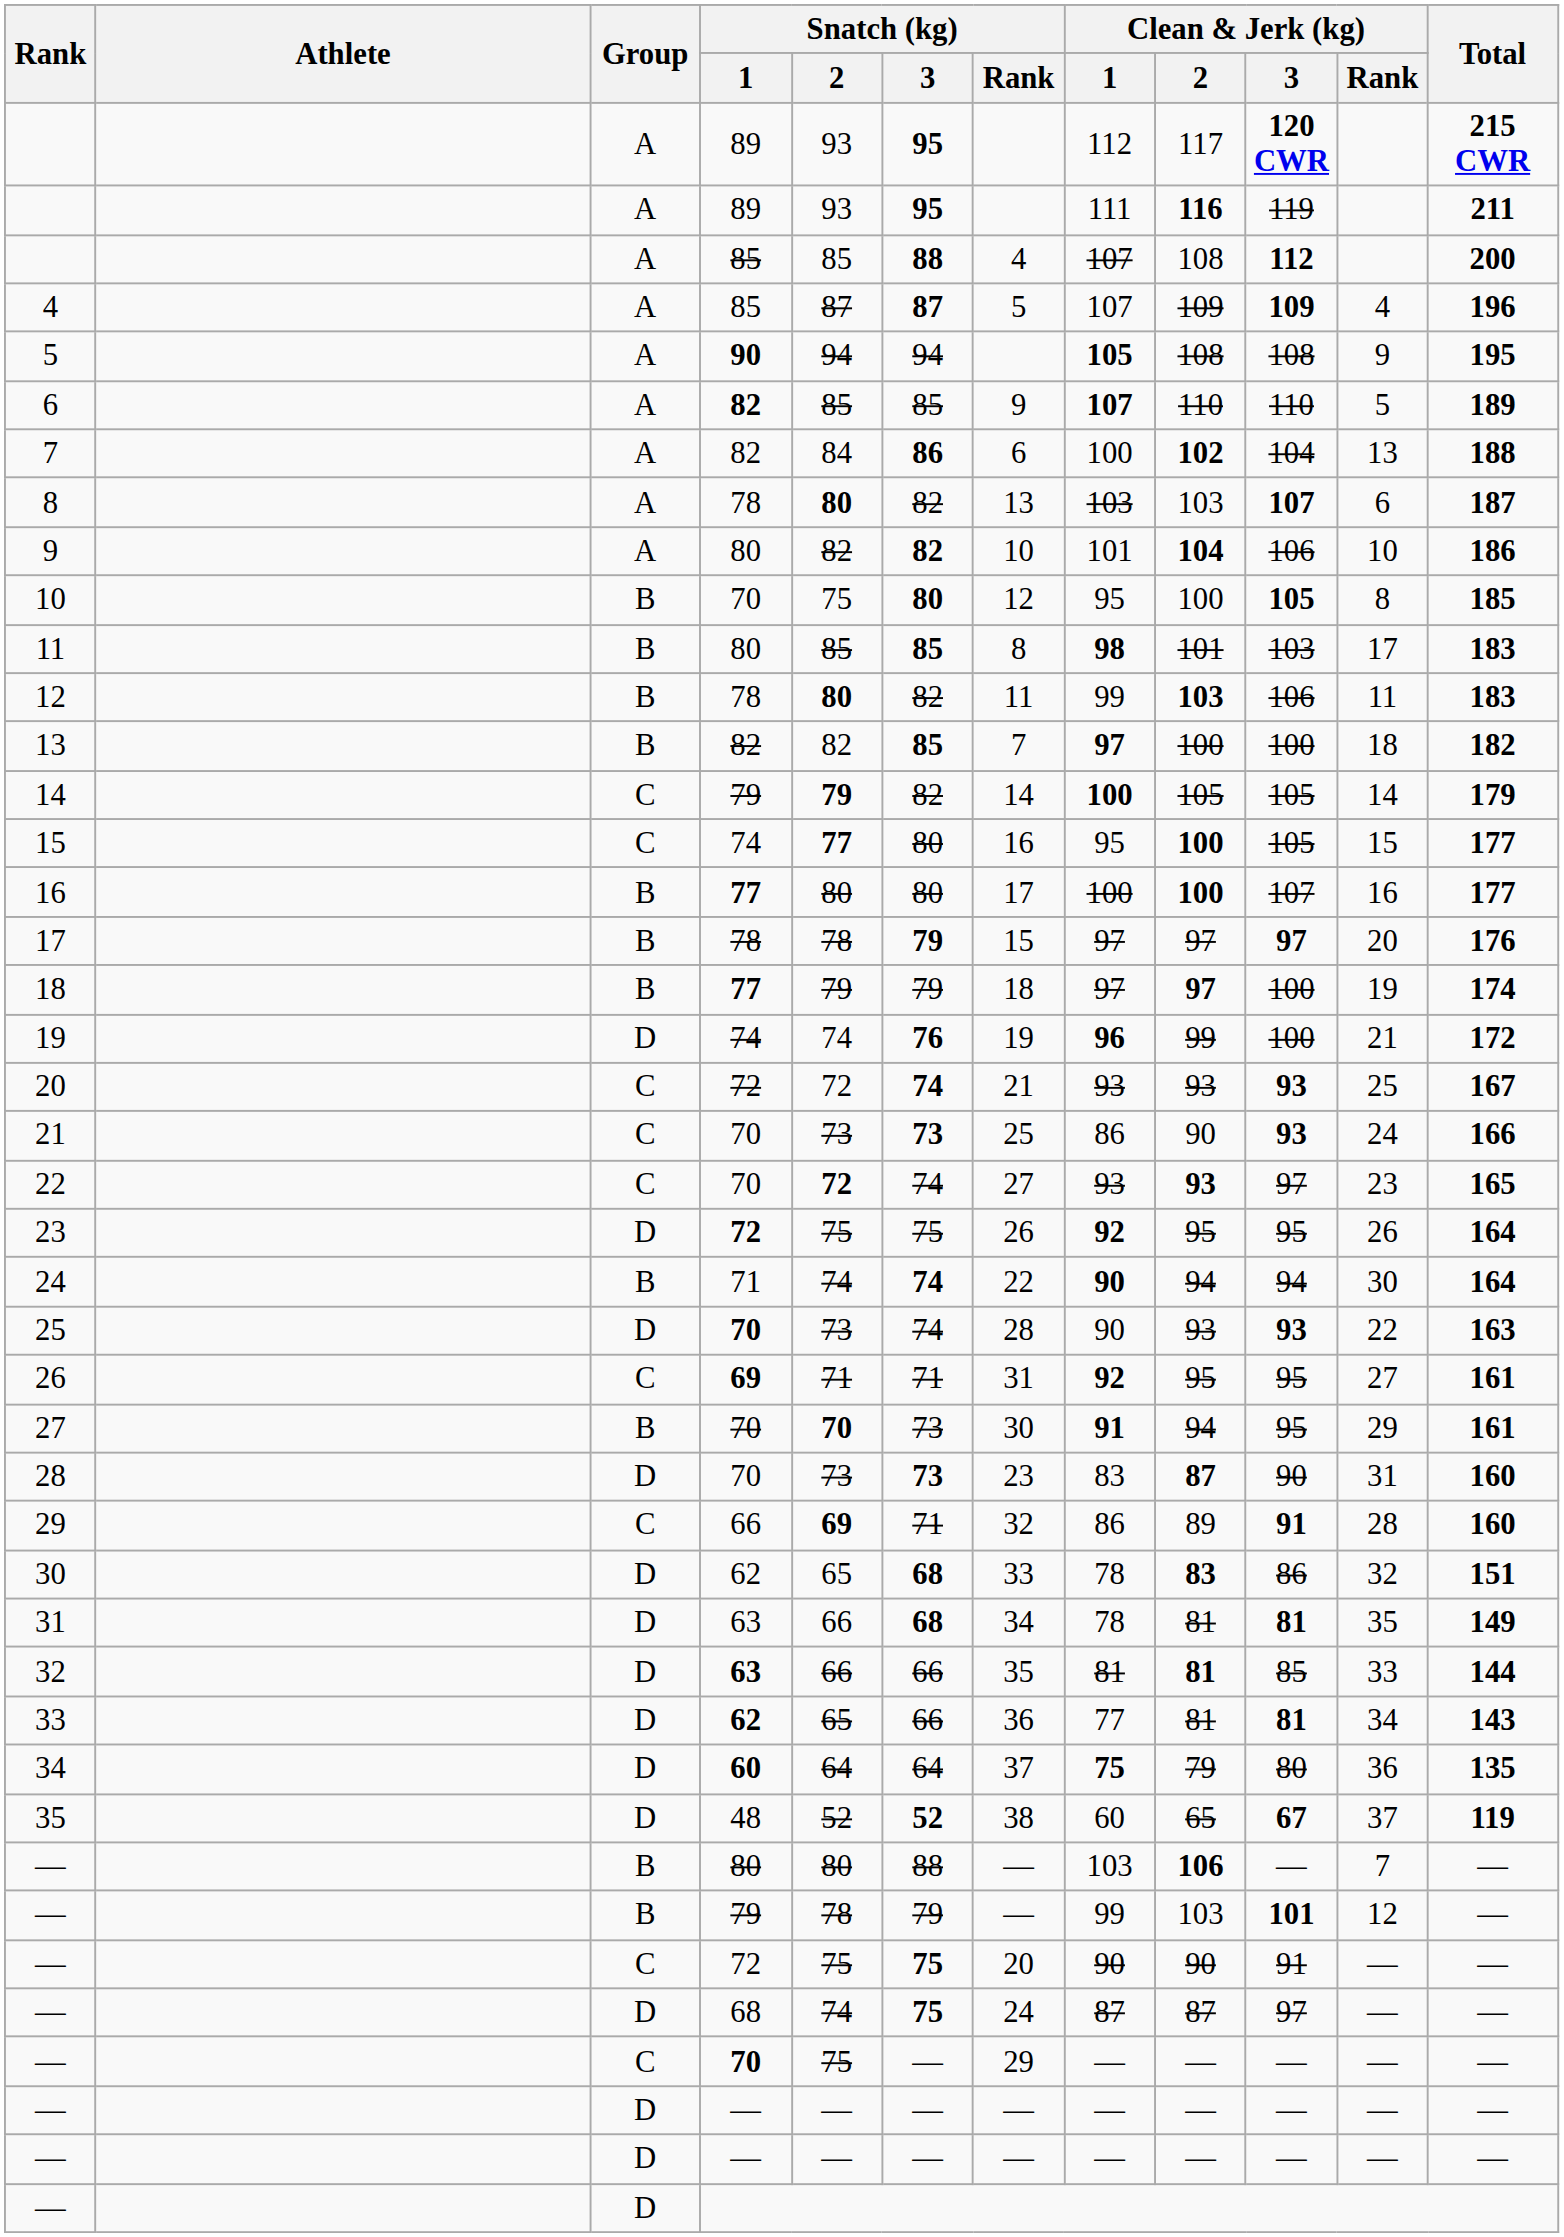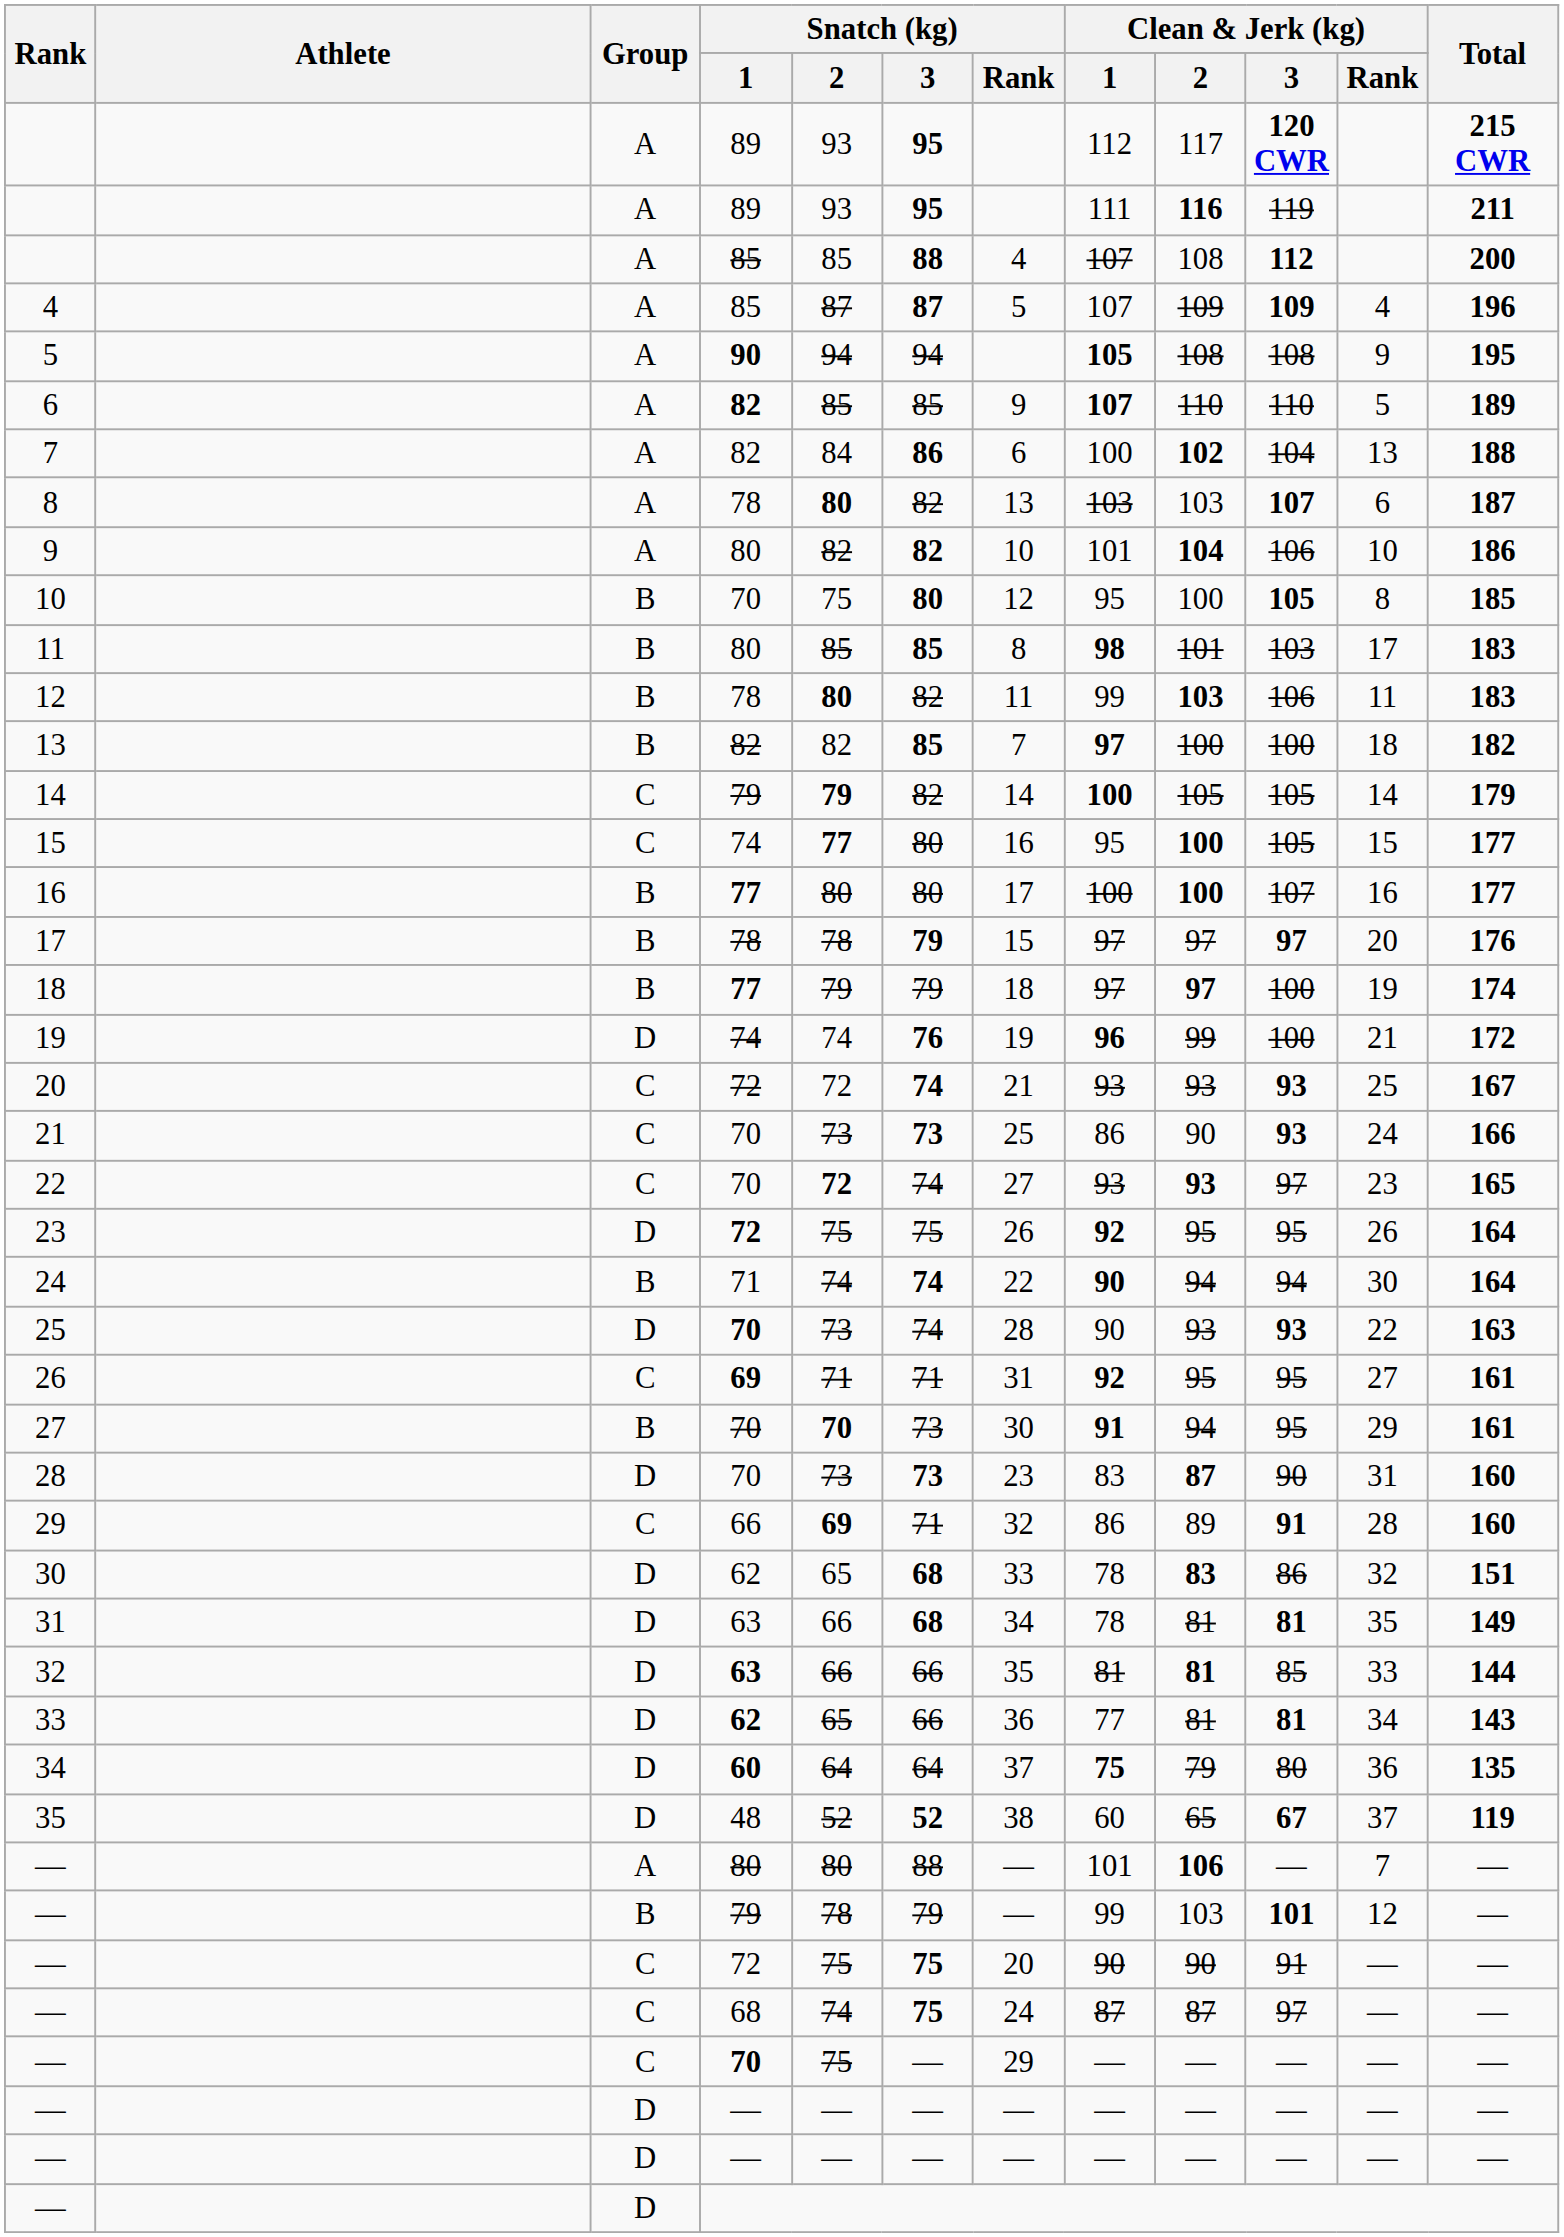— / 80 | Group: B -> A
— / 80 | Clean & Jerk (kg) / 1: 103 -> 101
— / 68 | Group: D -> C
